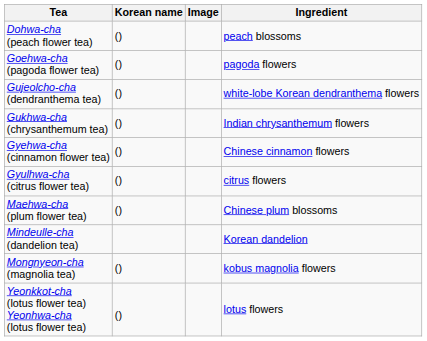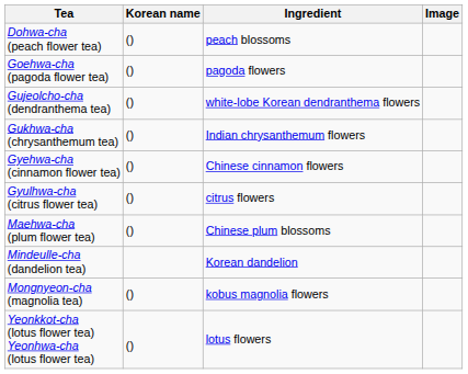columns swapped: Image <-> Ingredient
